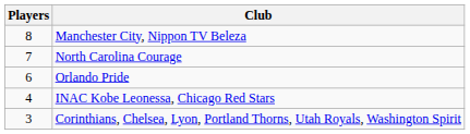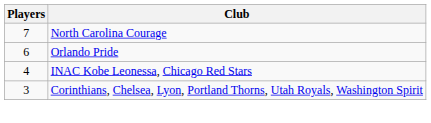- row: 8 | Manchester City, Nippon TV Beleza
